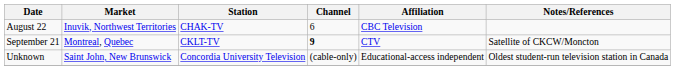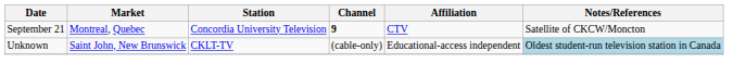- row: August 22 | Inuvik, Northwest Territories | CHAK-TV | 6 | CBC Television
September 21 | Station: CKLT-TV -> Concordia University Television
Unknown | Station: Concordia University Television -> CKLT-TV
Unknown | Notes/References: no background -> lightblue background
